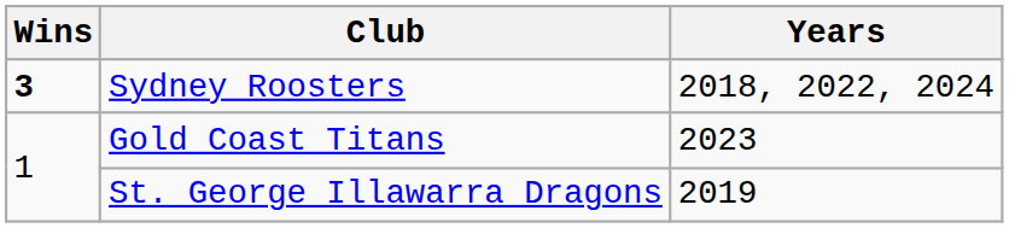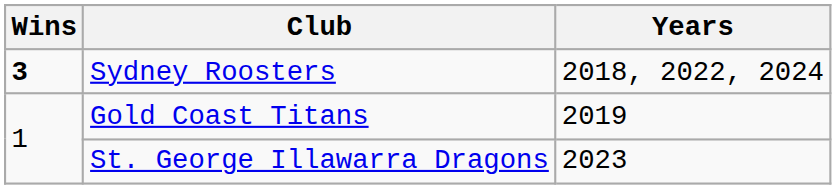Gold Coast Titans | Years: 2023 -> 2019
St. George Illawarra Dragons | Years: 2019 -> 2023
